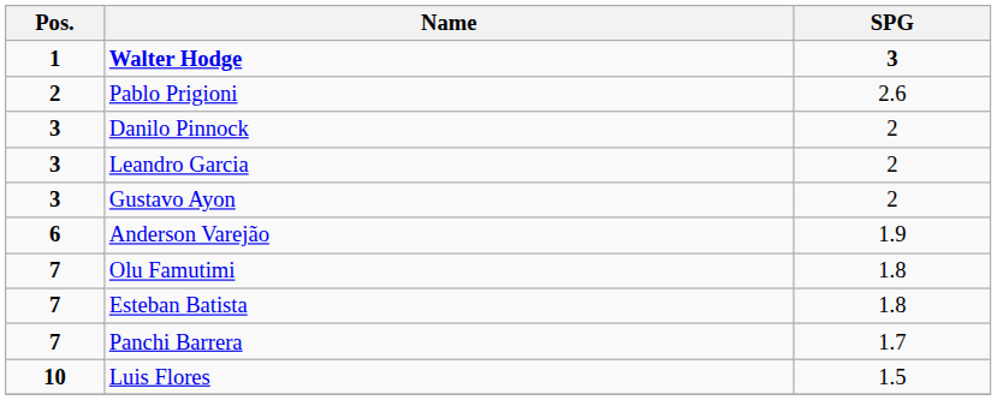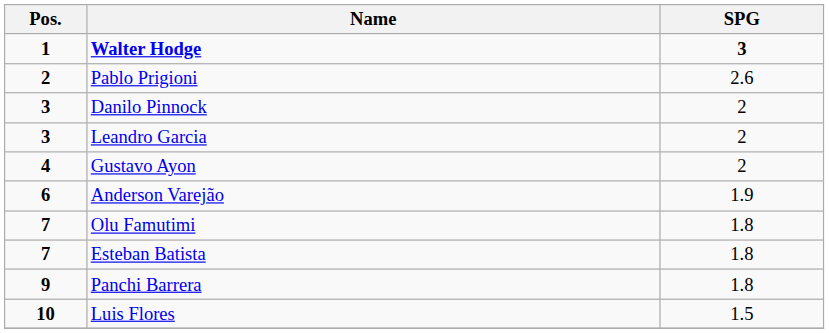Gustavo Ayon | Pos.: 3 -> 4
Panchi Barrera | Pos.: 7 -> 9
Panchi Barrera | SPG: 1.7 -> 1.8
